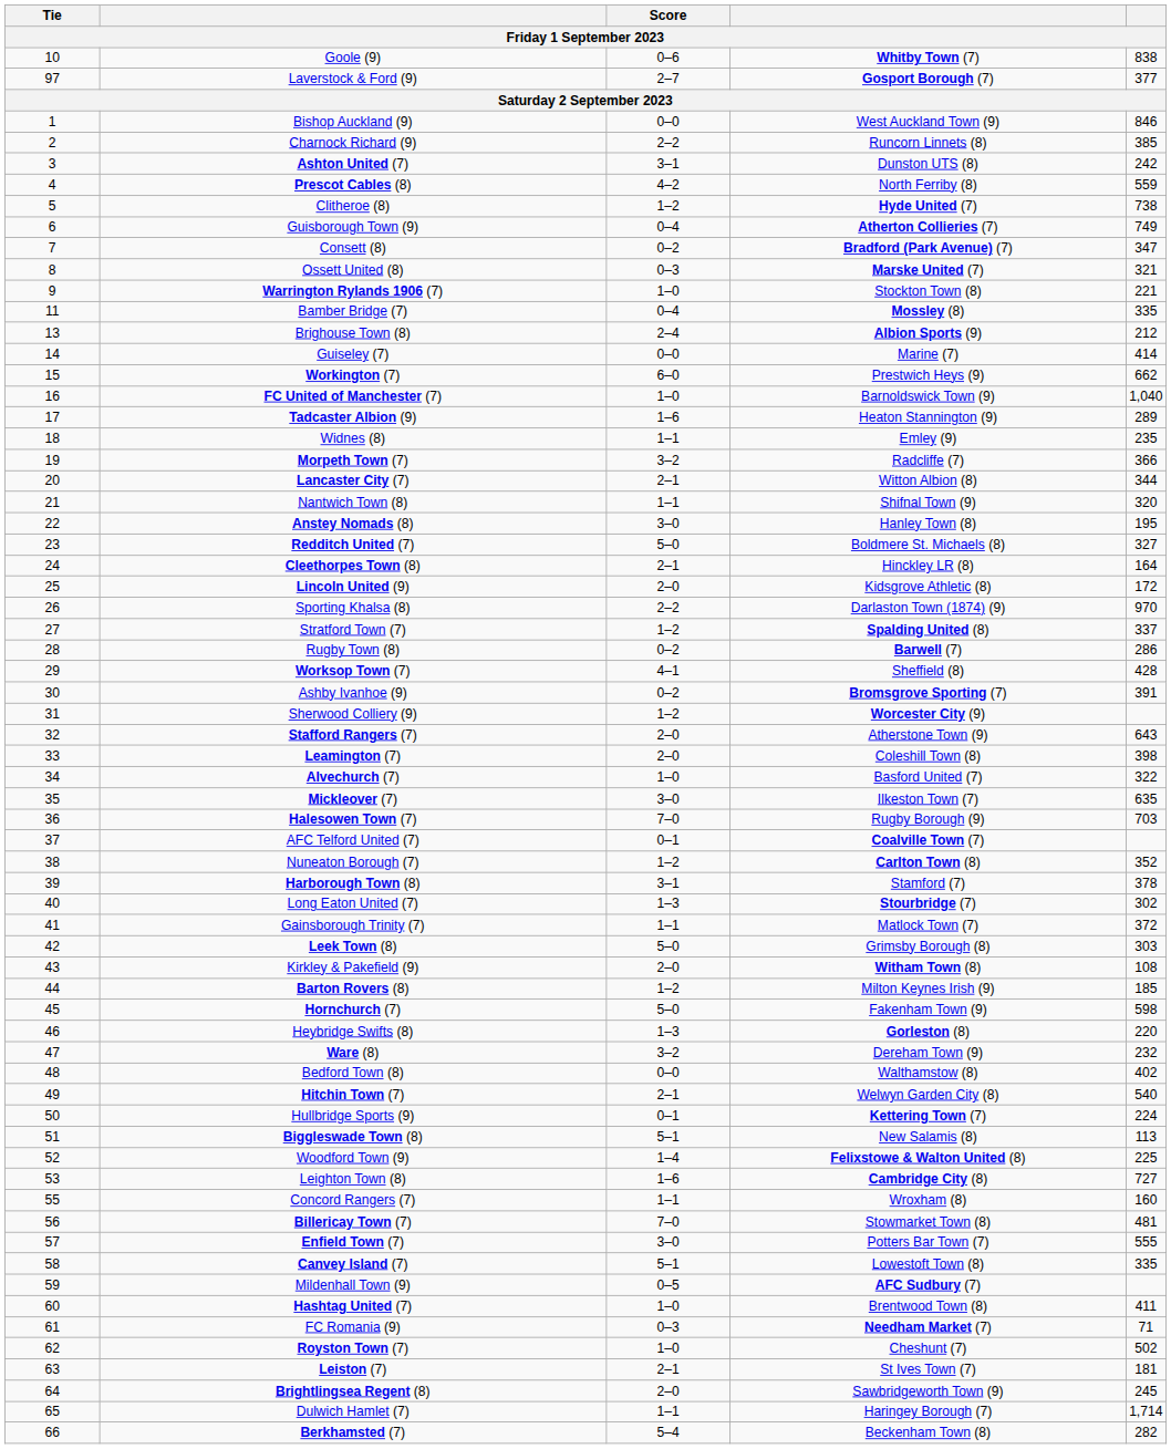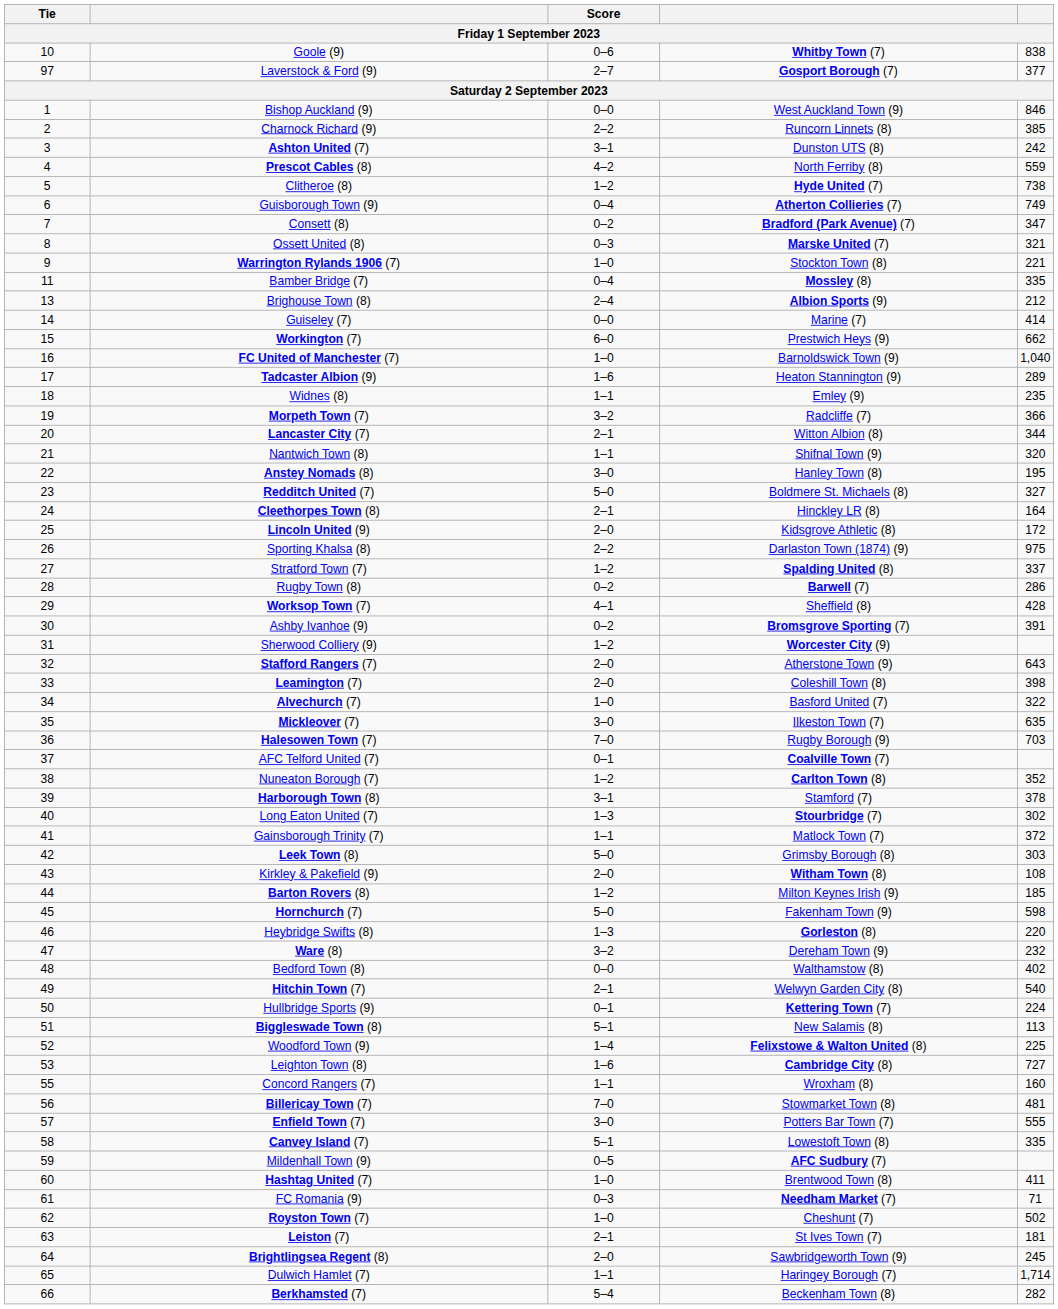Sporting Khalsa (8) | column 5: 970 -> 975
